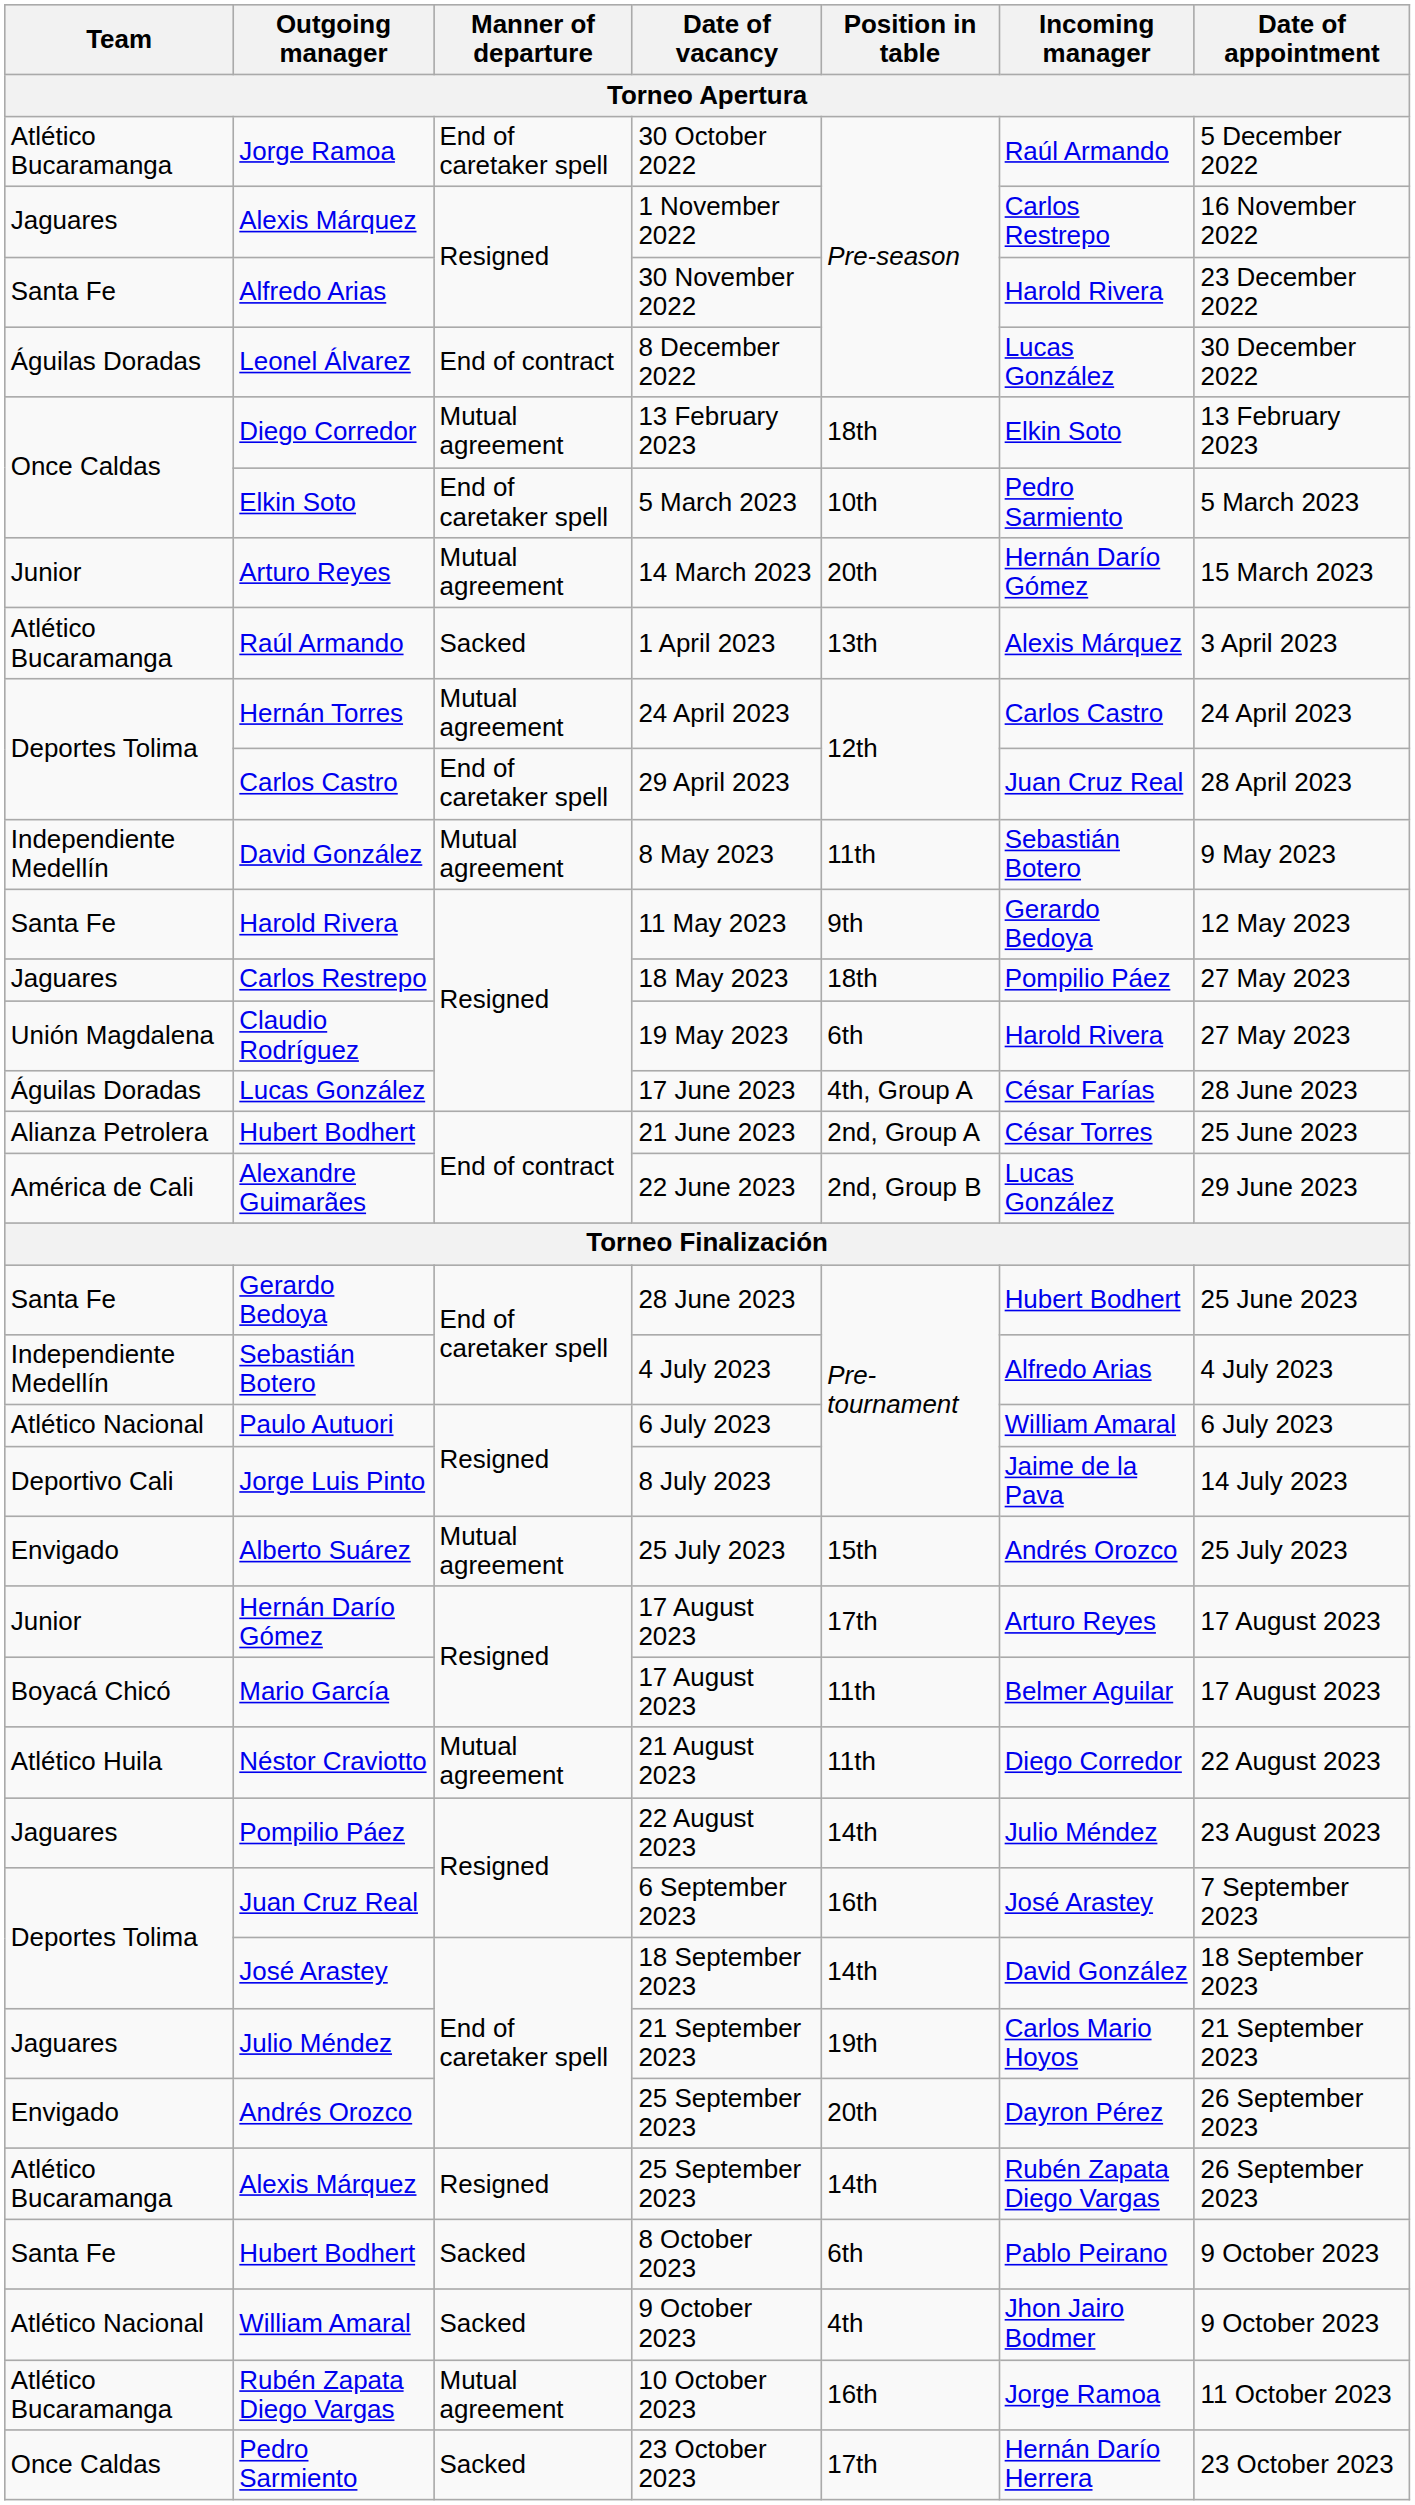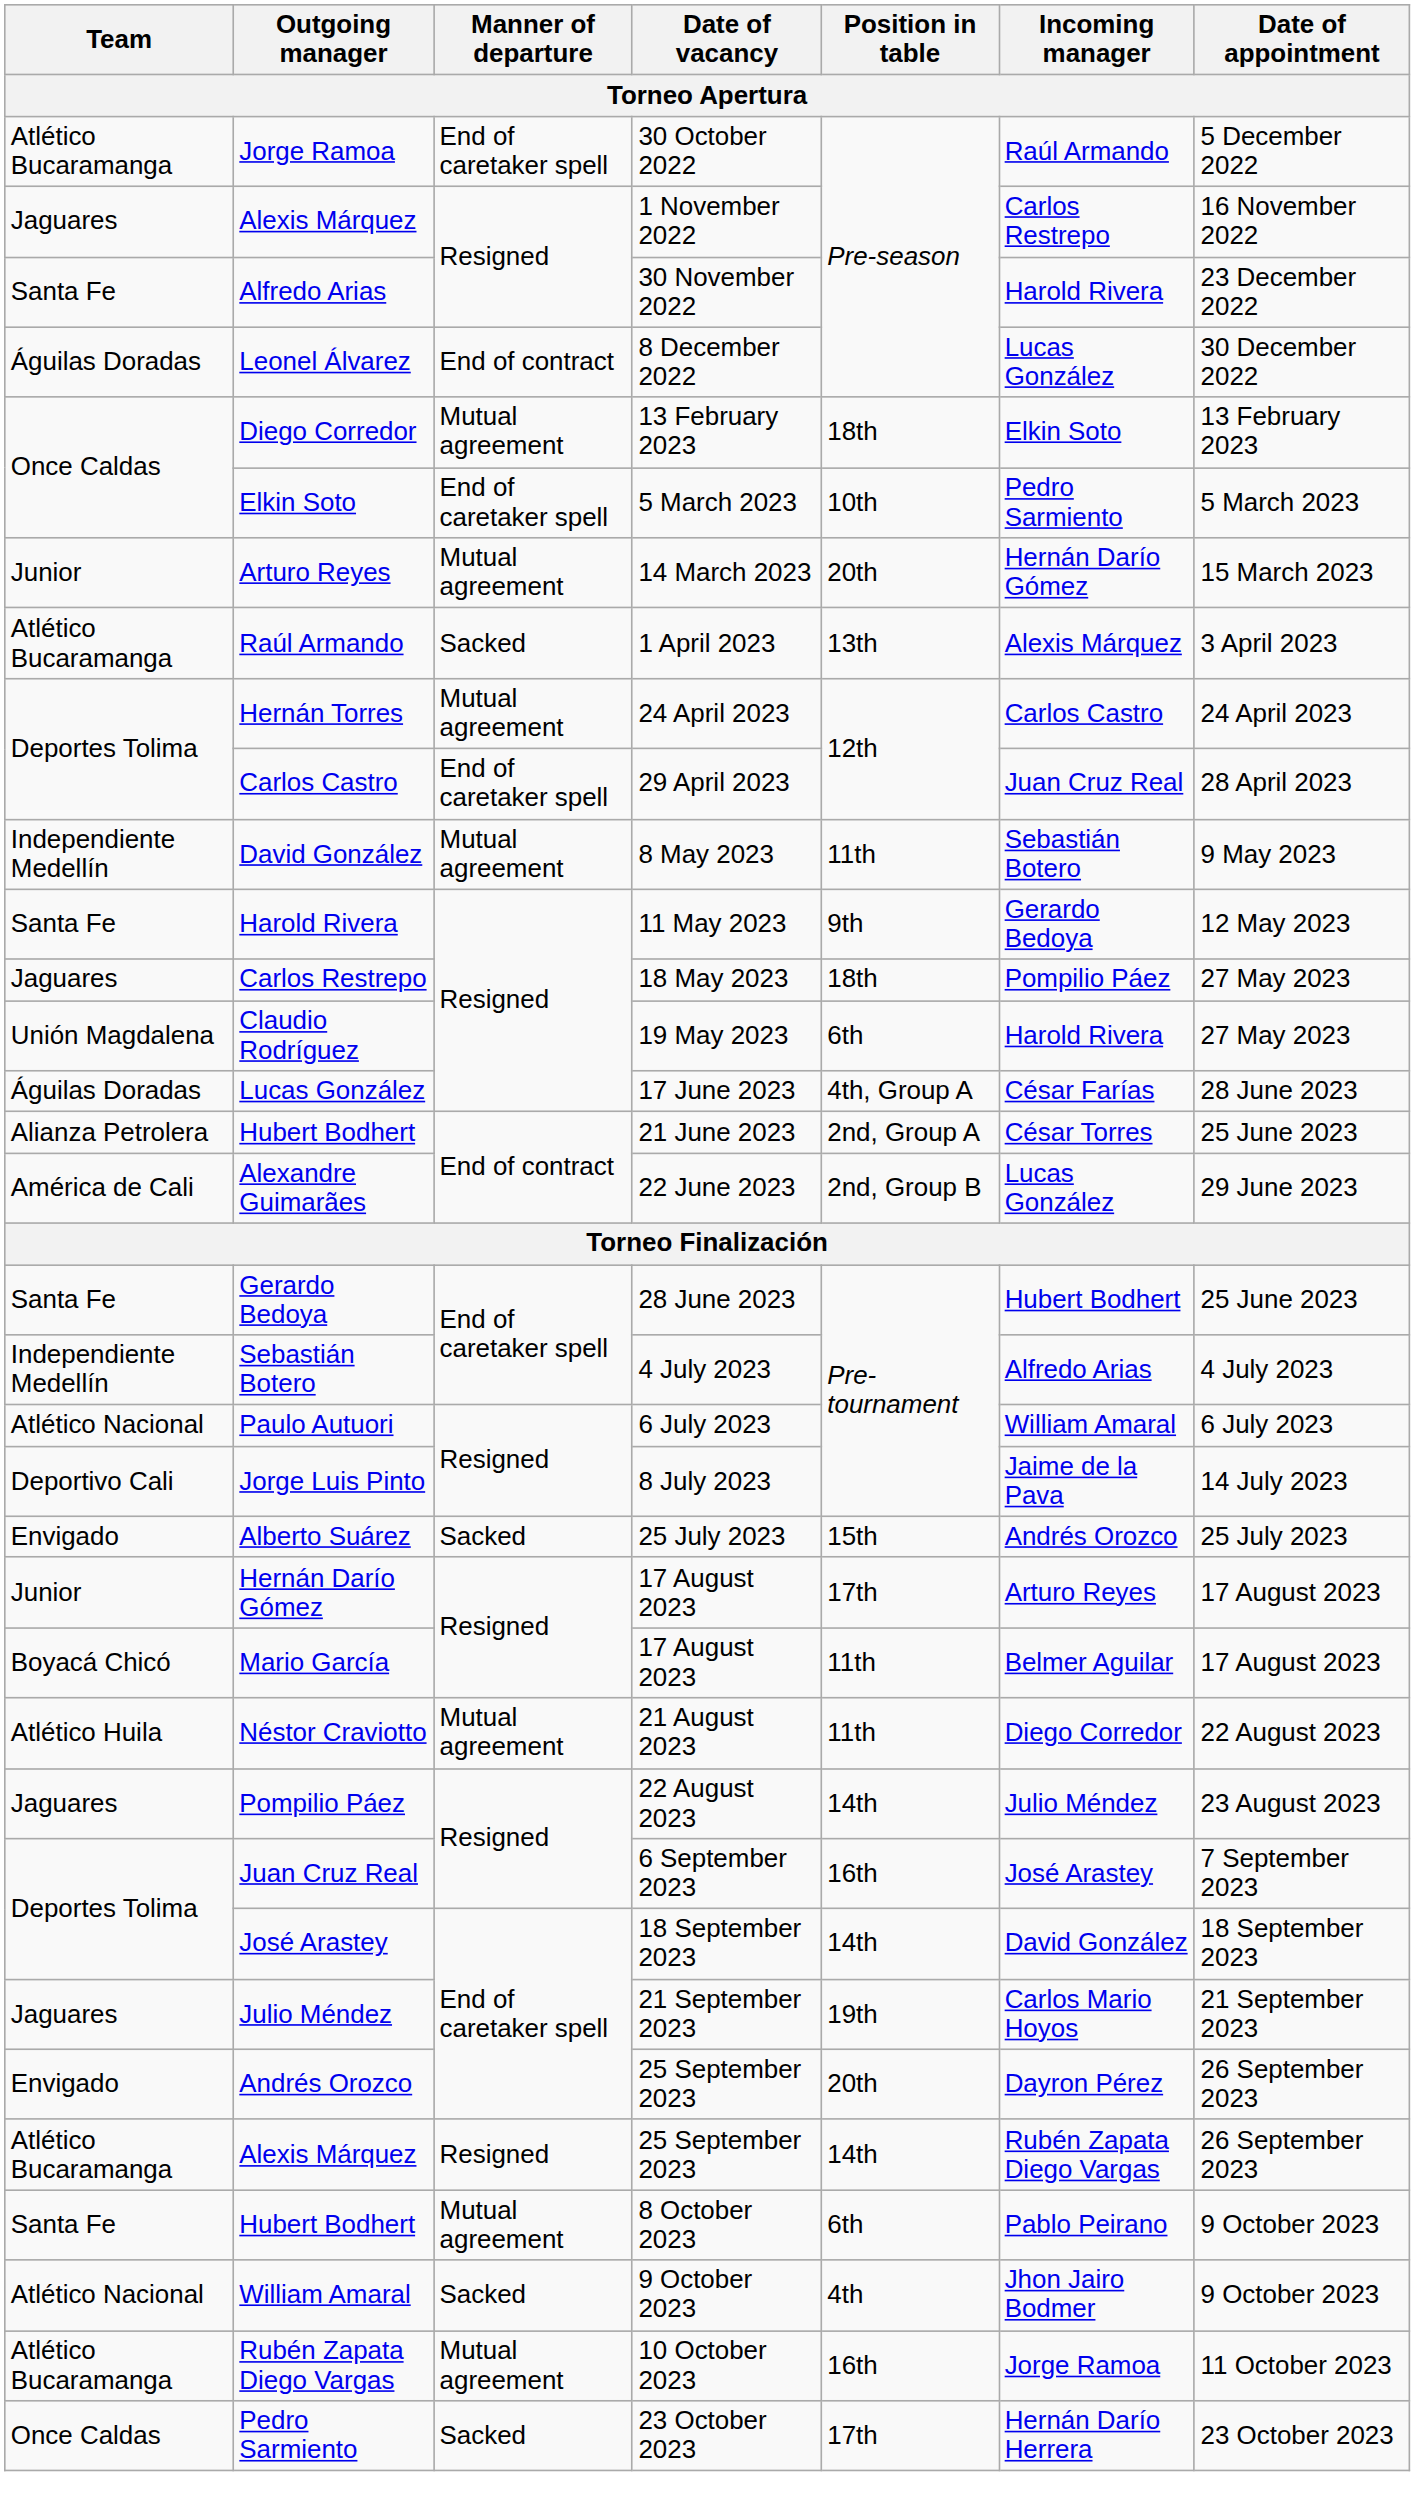Alberto Suárez | Manner of departure: Mutual agreement -> Sacked
Hubert Bodhert / 8 October 2023 | Manner of departure: Sacked -> Mutual agreement
